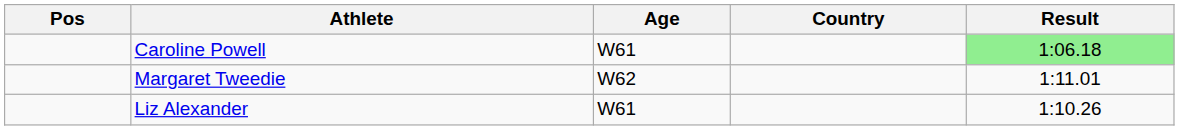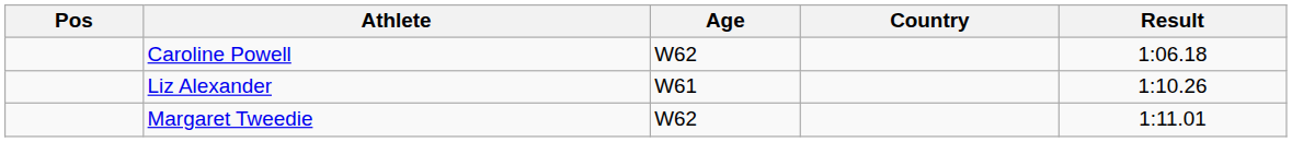Caroline Powell | Age: W61 -> W62
Caroline Powell | Result: lightgreen background -> no background
rows swapped: Liz Alexander <-> Margaret Tweedie
